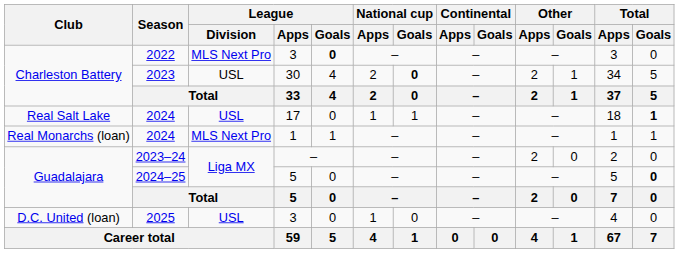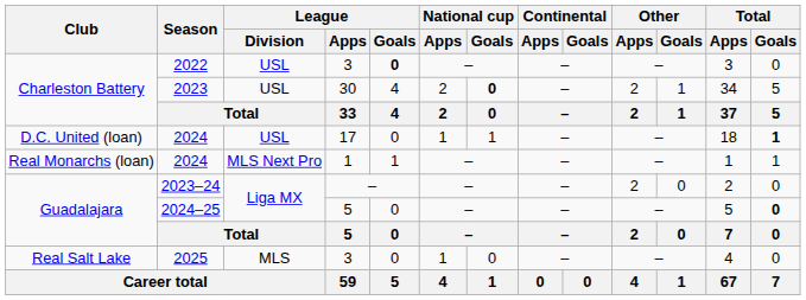2022 | League / Division: MLS Next Pro -> USL
2024 / 17 | Club: Real Salt Lake -> D.C. United (loan)
2025 | Club: D.C. United (loan) -> Real Salt Lake
2025 | League / Division: USL -> MLS
